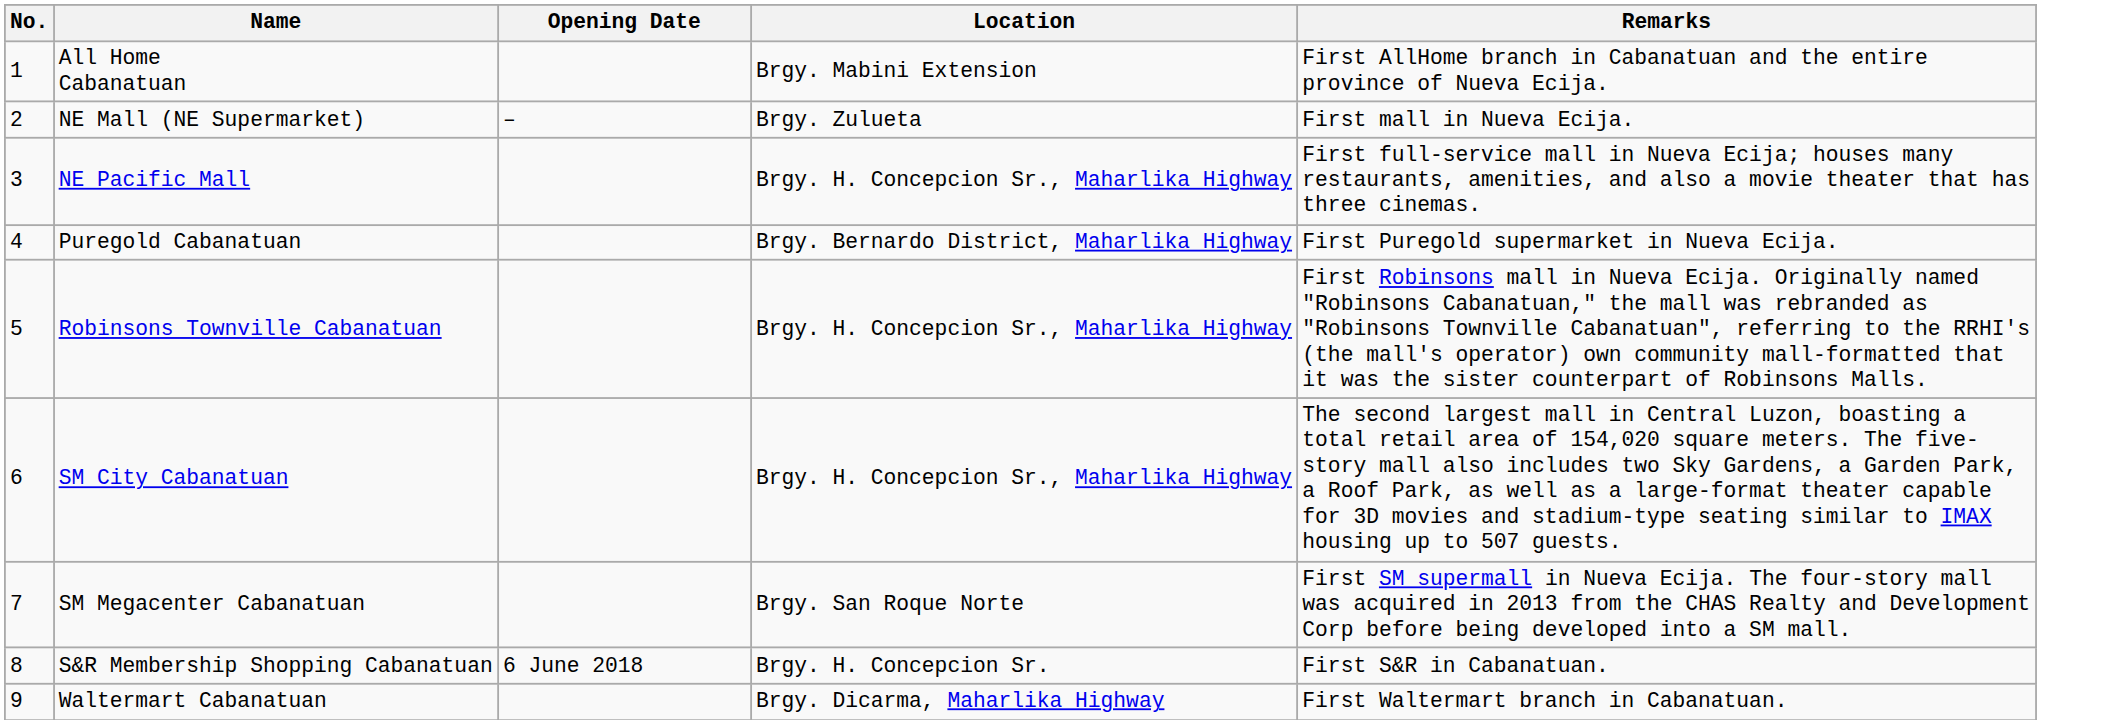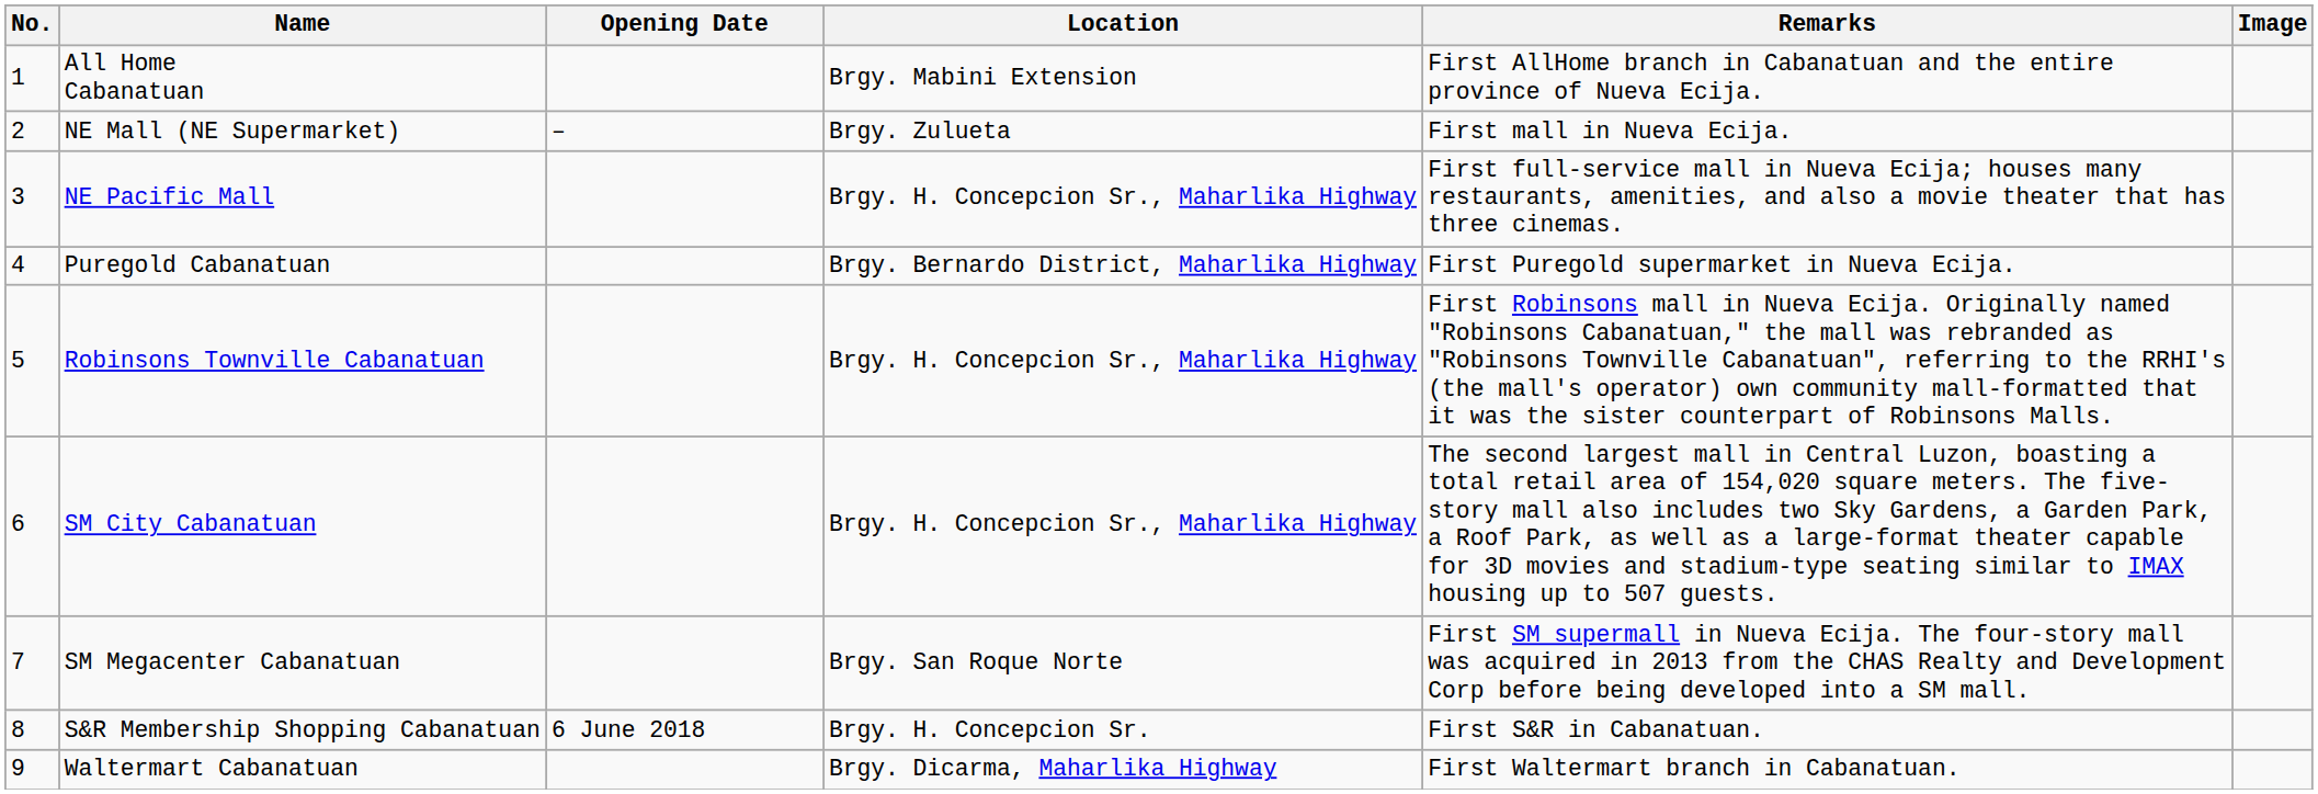+ column: Image
